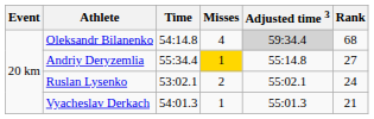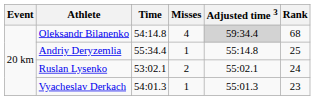Andriy Deryzemlia | Misses: gold background -> no background
Andriy Deryzemlia | Rank: 27 -> 25
Vyacheslav Derkach | Rank: 21 -> 23
